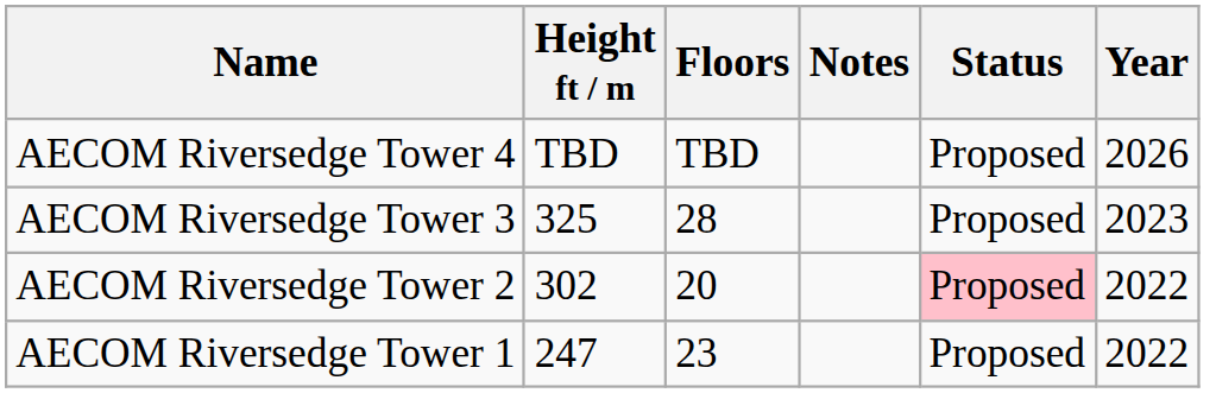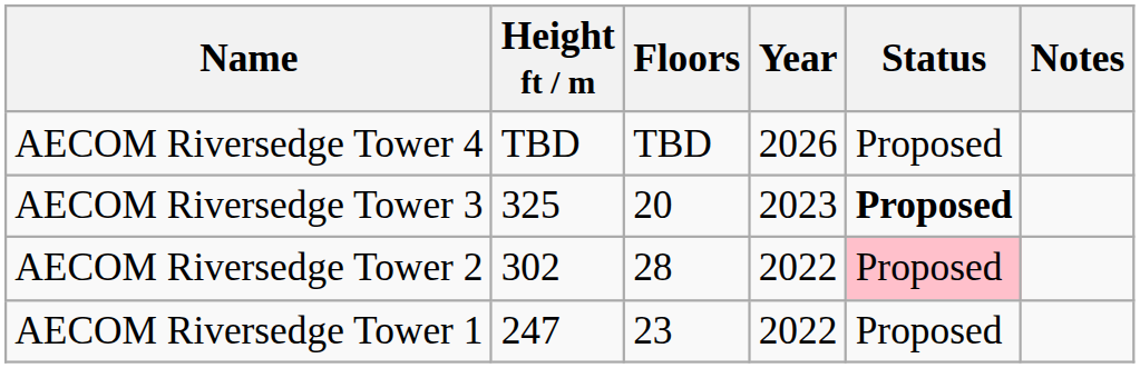columns swapped: Year <-> Notes
AECOM Riversedge Tower 3 | Floors: 28 -> 20
AECOM Riversedge Tower 3 | Status: normal -> bold
AECOM Riversedge Tower 2 | Floors: 20 -> 28
